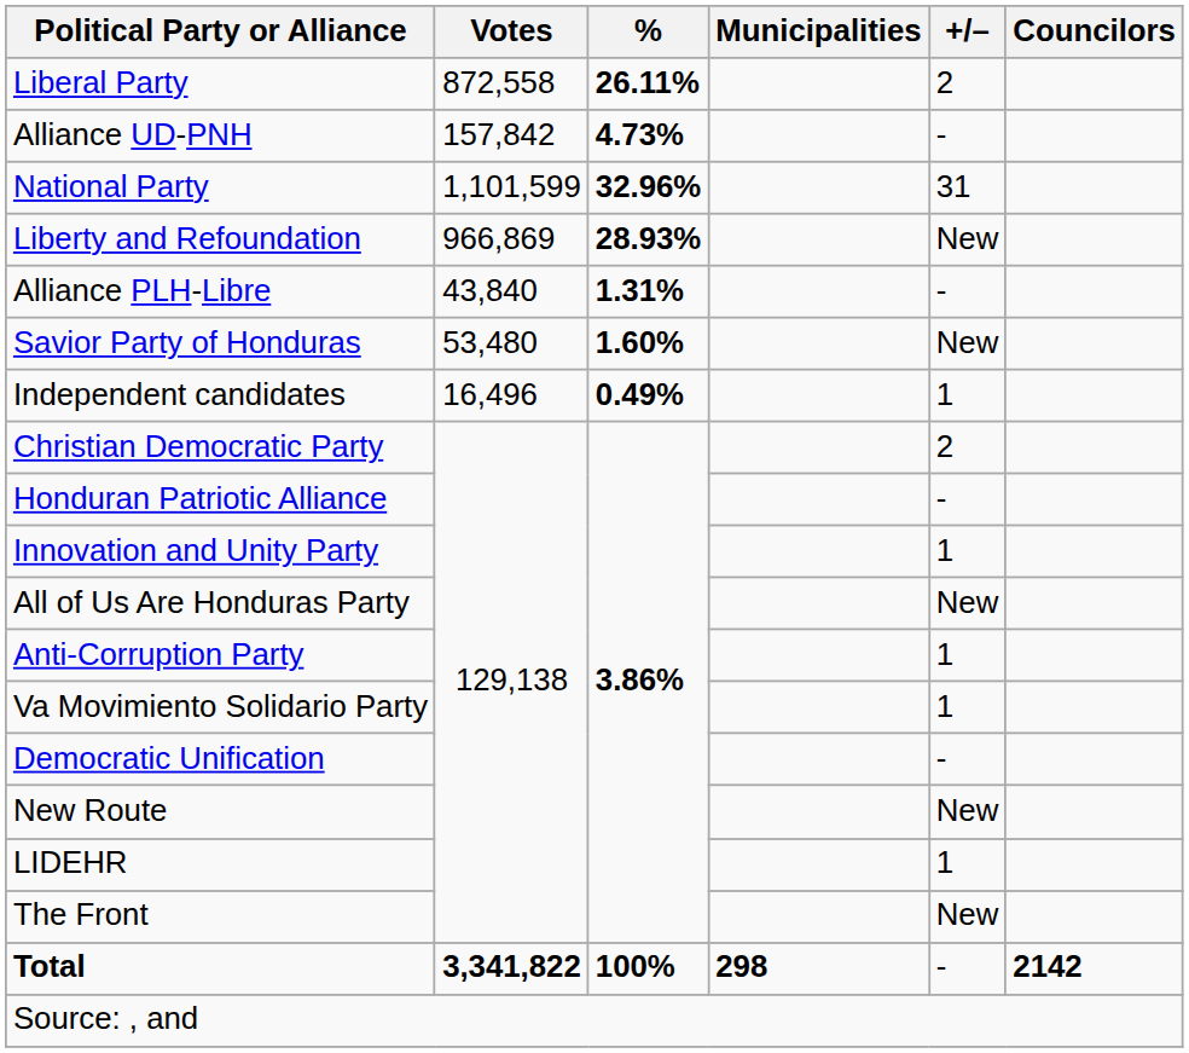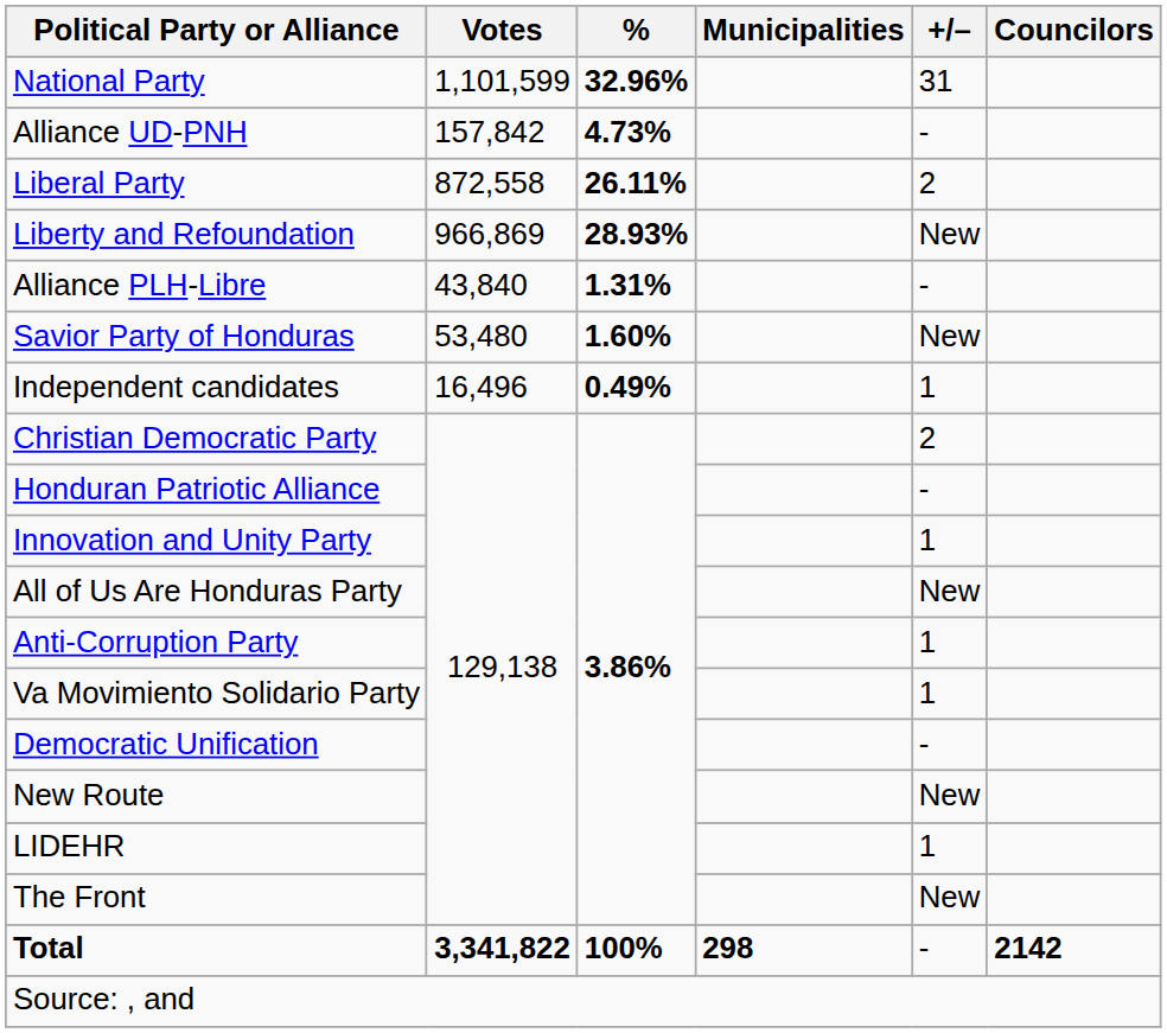rows swapped: National Party <-> Liberal Party
